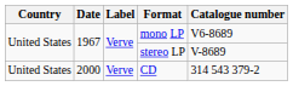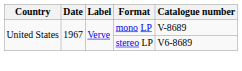mono LP | Catalogue number: V6-8689 -> V-8689
stereo LP | Catalogue number: V-8689 -> V6-8689
- row: United States | 2000 | Verve | CD | 314 543 379-2
